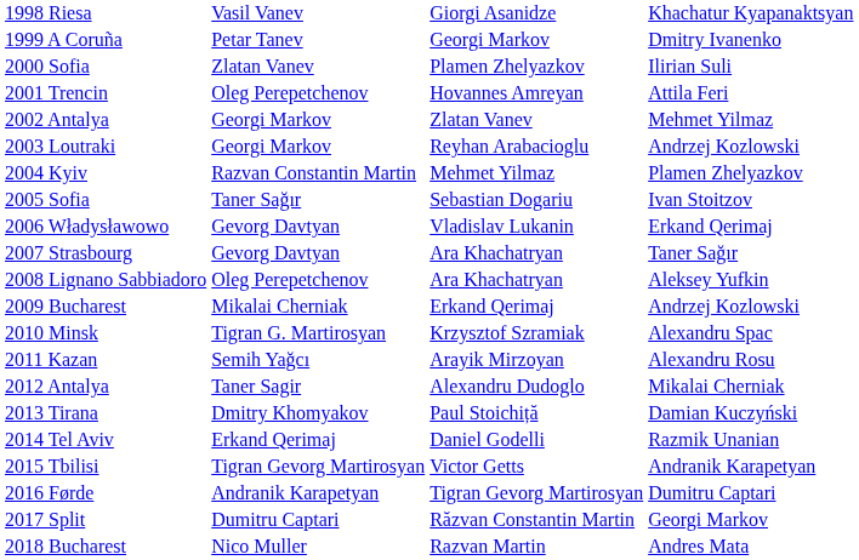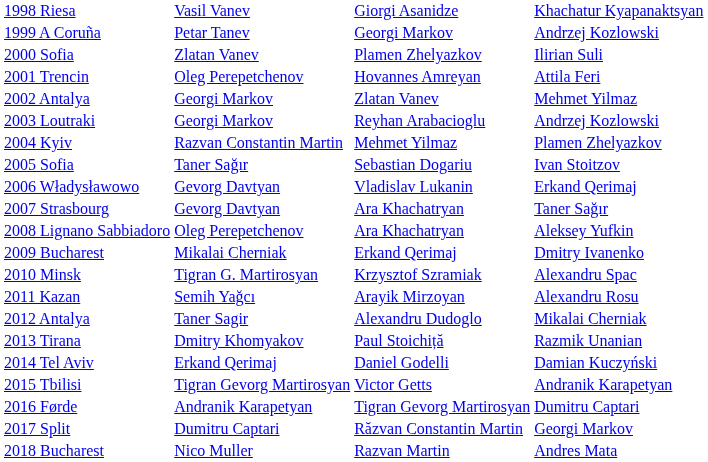1999 A Coruña | column 4: Dmitry Ivanenko -> Andrzej Kozlowski
2009 Bucharest | column 4: Andrzej Kozlowski -> Dmitry Ivanenko
2013 Tirana | column 4: Damian Kuczyński -> Razmik Unanian
2014 Tel Aviv | column 4: Razmik Unanian -> Damian Kuczyński
